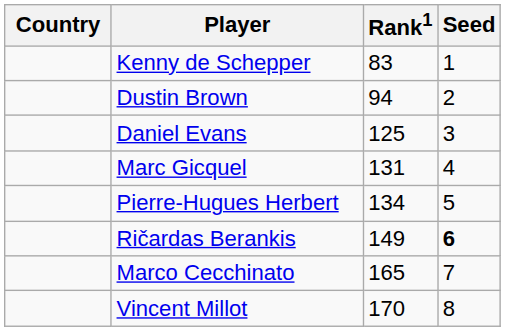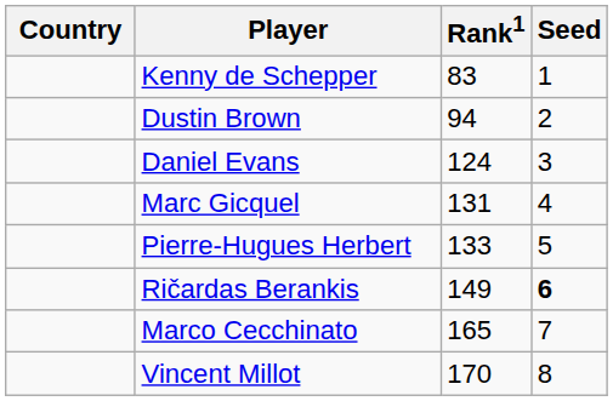Daniel Evans | Rank1: 125 -> 124
Pierre-Hugues Herbert | Rank1: 134 -> 133
